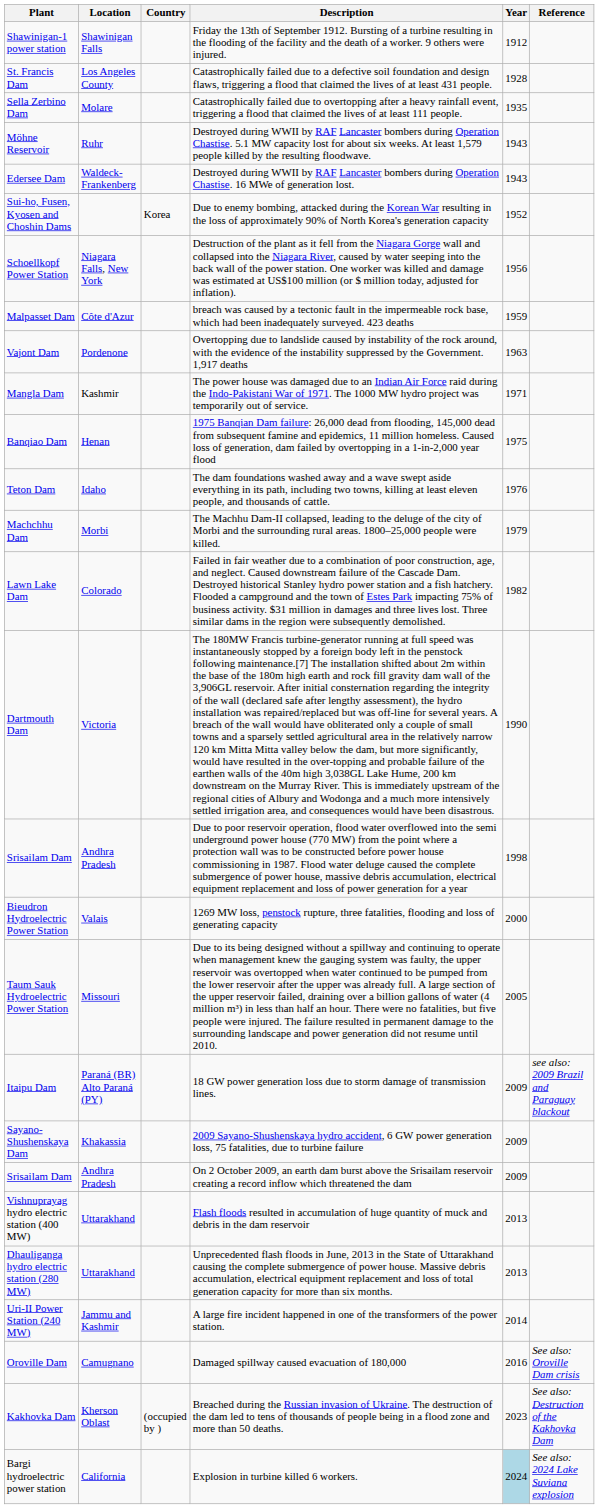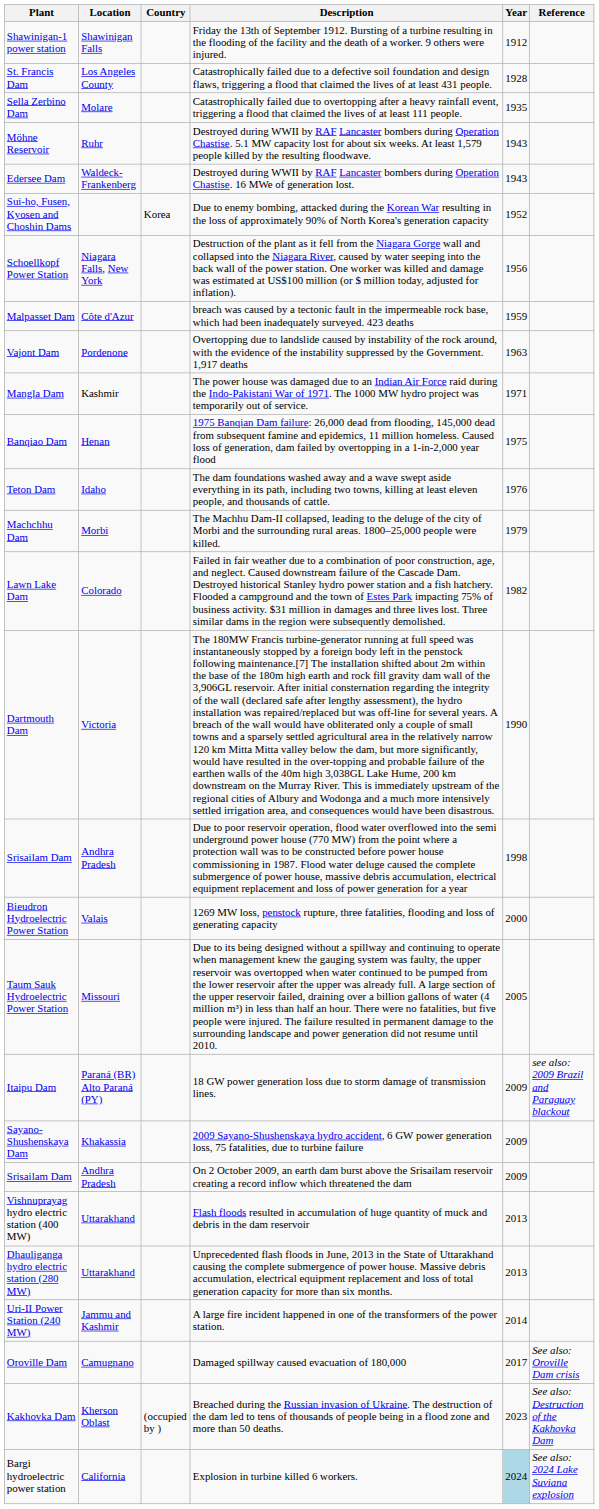Damaged spillway caused evacuation of 180,000 | Year: 2016 -> 2017
